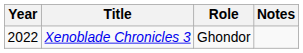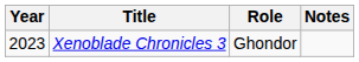Xenoblade Chronicles 3 | Year: 2022 -> 2023
